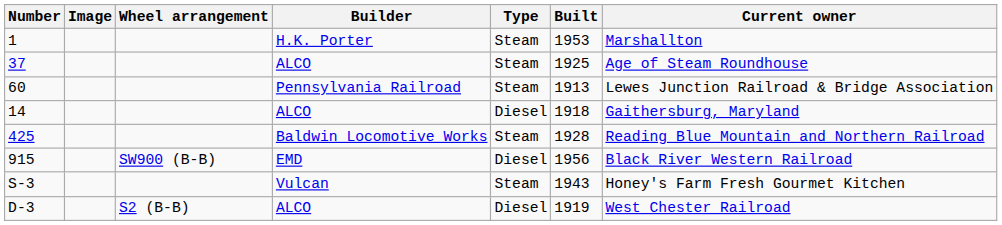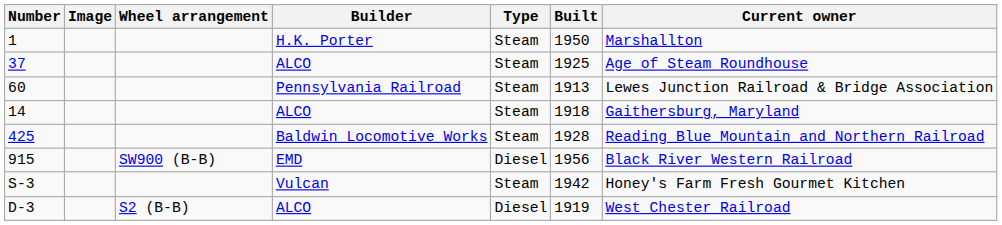1 | Built: 1953 -> 1950
14 | Type: Diesel -> Steam
S-3 | Built: 1943 -> 1942
